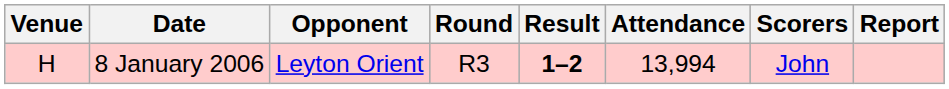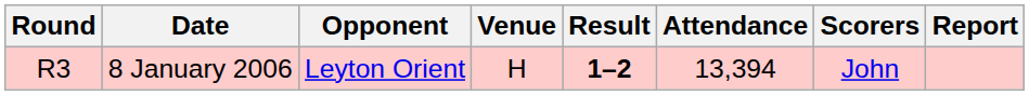columns swapped: Round <-> Venue
8 January 2006 | Attendance: 13,994 -> 13,394
